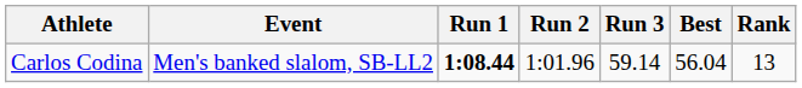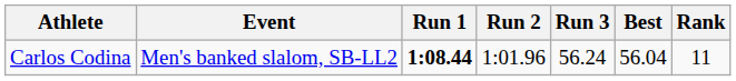Carlos Codina | Run 3: 59.14 -> 56.24
Carlos Codina | Rank: 13 -> 11
